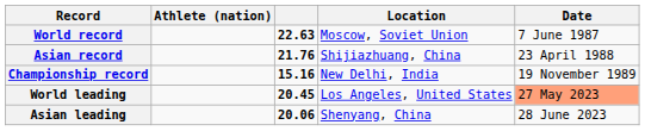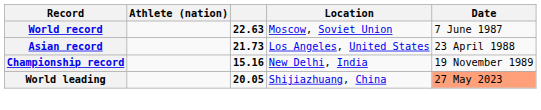Asian record | column 3: 21.76 -> 21.73
Asian record | Location: Shijiazhuang, China -> Los Angeles, United States
World leading | column 3: 20.45 -> 20.05
World leading | Location: Los Angeles, United States -> Shijiazhuang, China
- row: Asian leading | 20.06 | Shenyang, China | 28 June 2023
